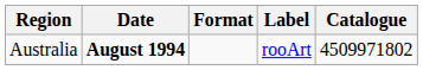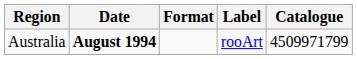Australia | Catalogue: 4509971802 -> 4509971799
